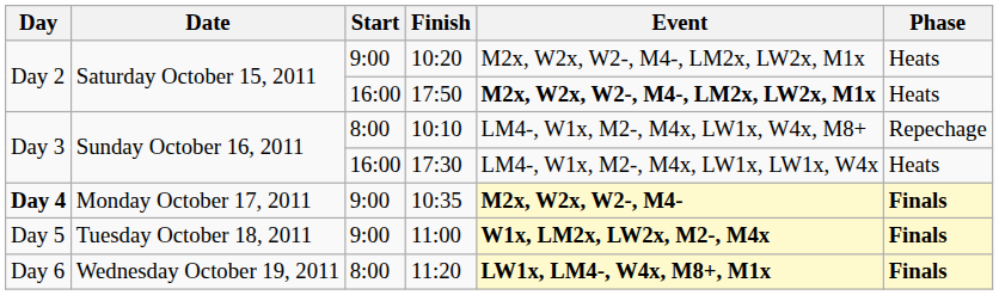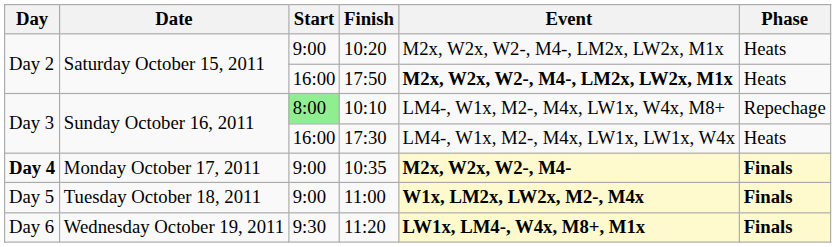10:10 | Start: no background -> lightgreen background
11:20 | Start: 8:00 -> 9:30
